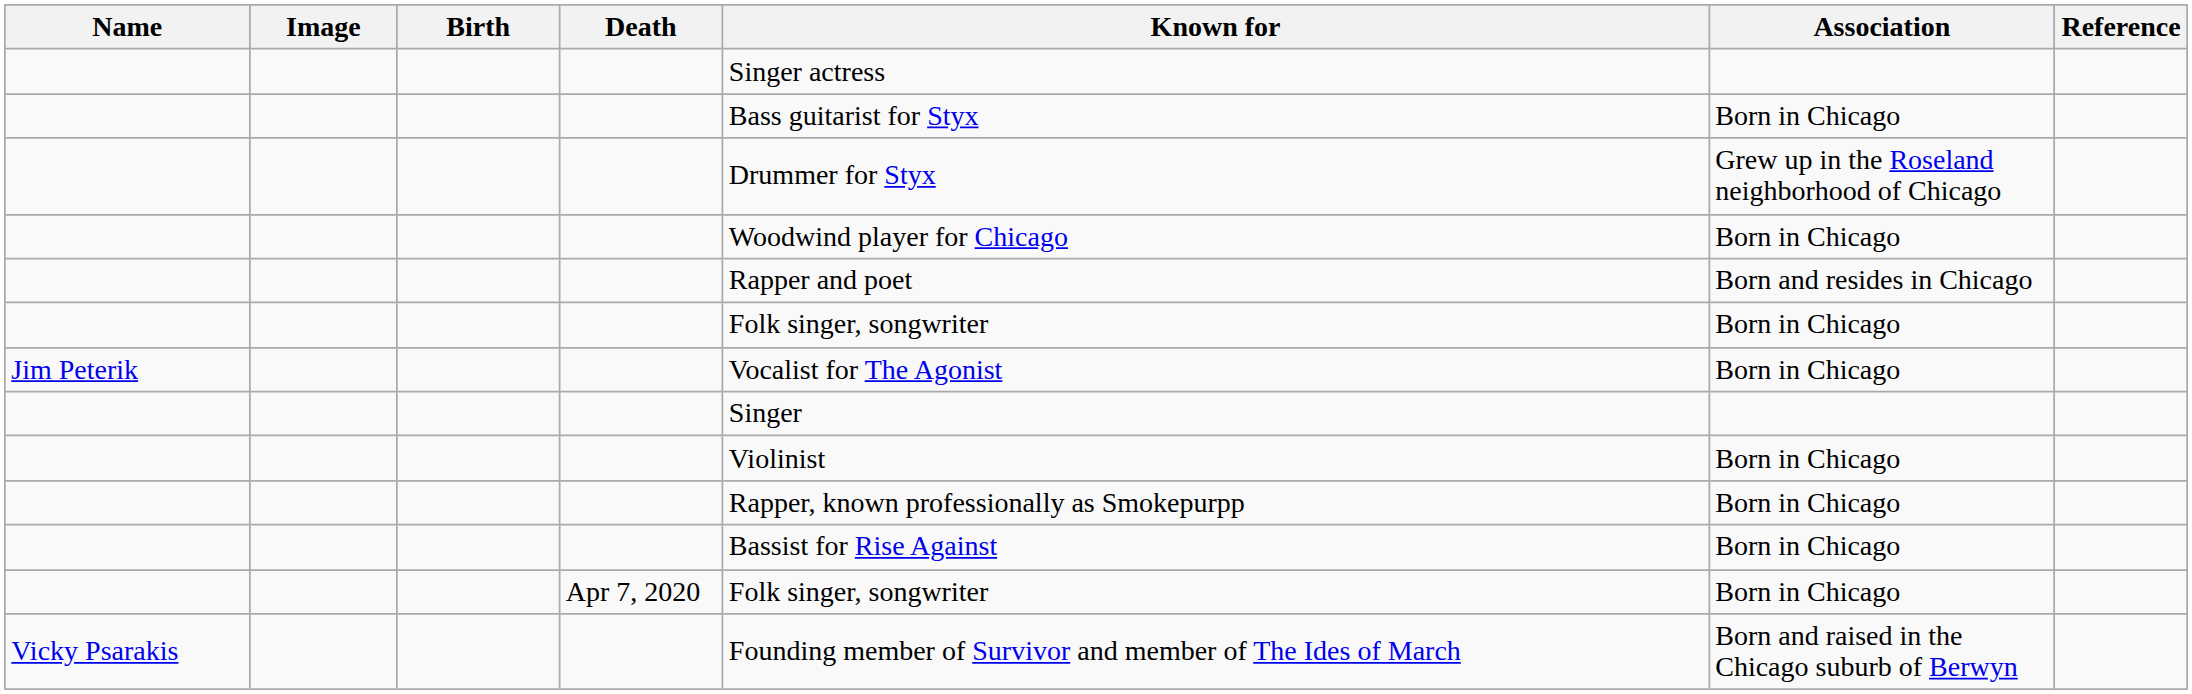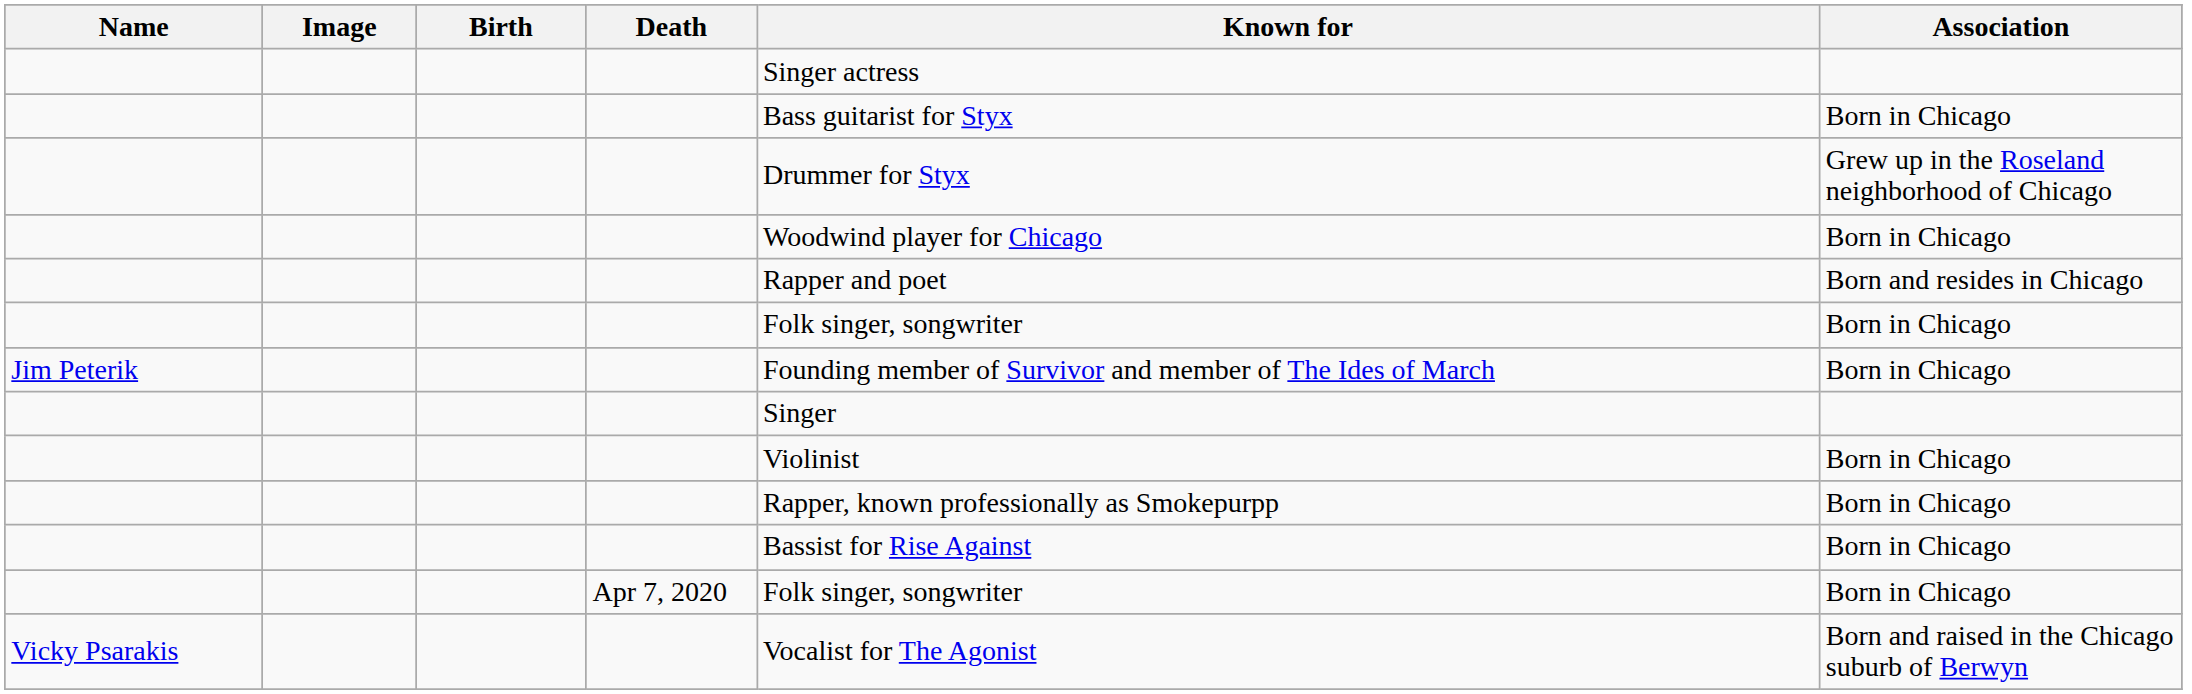- column: Reference
Jim Peterik | Known for: Vocalist for The Agonist -> Founding member of Survivor and member of The Ides of March
Vicky Psarakis | Known for: Founding member of Survivor and member of The Ides of March -> Vocalist for The Agonist
